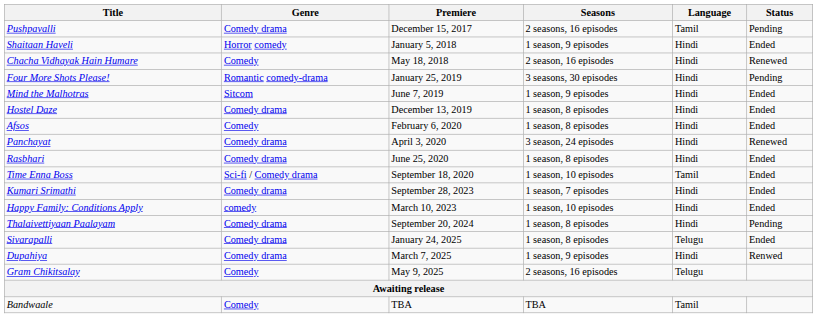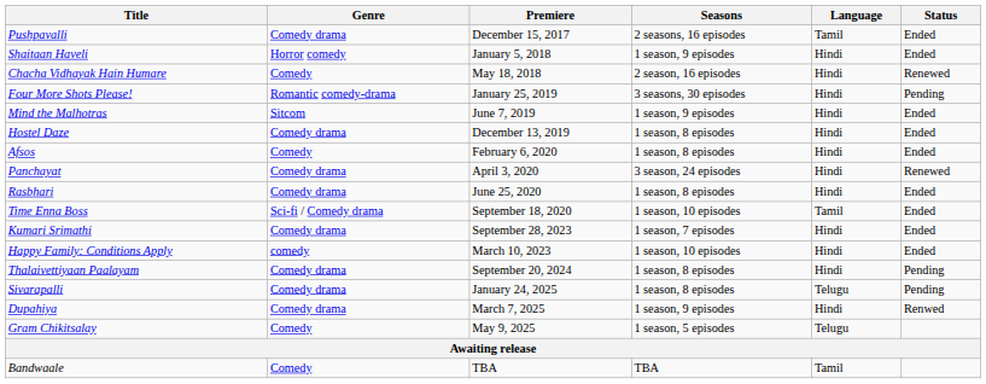Pushpavalli | Status: Pending -> Ended
Sivarapalli | Status: Ended -> Pending
Gram Chikitsalay | Seasons: 2 seasons, 16 episodes -> 1 season, 5 episodes
